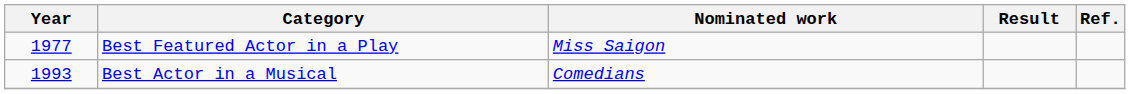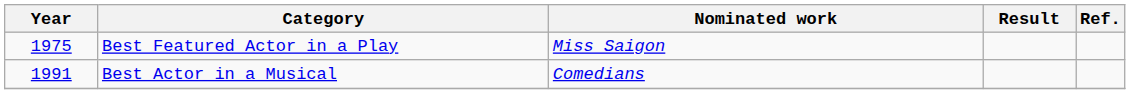Best Featured Actor in a Play | Year: 1977 -> 1975
Best Actor in a Musical | Year: 1993 -> 1991
